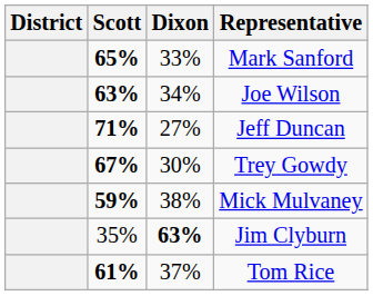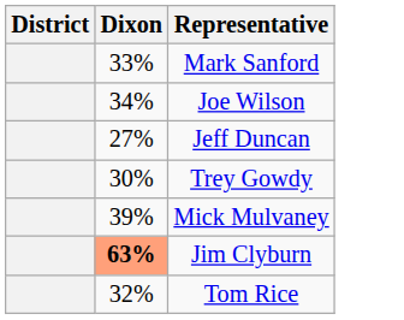- column: Scott | 65% | 63% | 71% | 67% | 59% | 35% | 61%
Mick Mulvaney | Dixon: 38% -> 39%
Jim Clyburn | Dixon: no background -> lightsalmon background
Tom Rice | Dixon: 37% -> 32%
